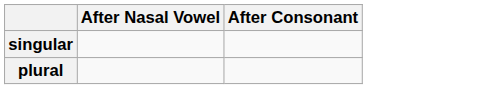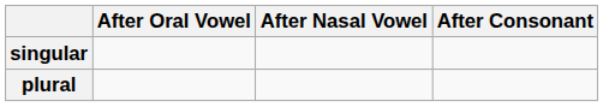+ column: After Oral Vowel
